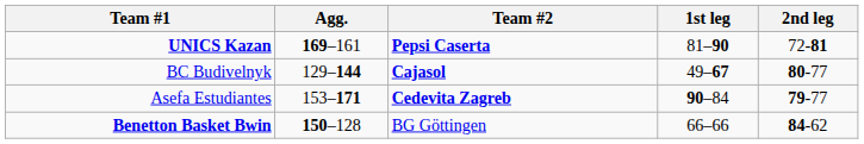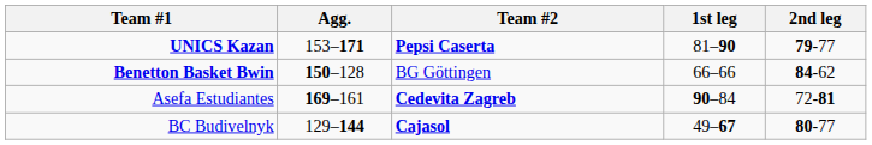UNICS Kazan | Agg.: 169–161 -> 153–171
UNICS Kazan | 2nd leg: 72-81 -> 79-77
rows swapped: BC Budivelnyk <-> Benetton Basket Bwin
Asefa Estudiantes | Agg.: 153–171 -> 169–161
Asefa Estudiantes | 2nd leg: 79-77 -> 72-81
